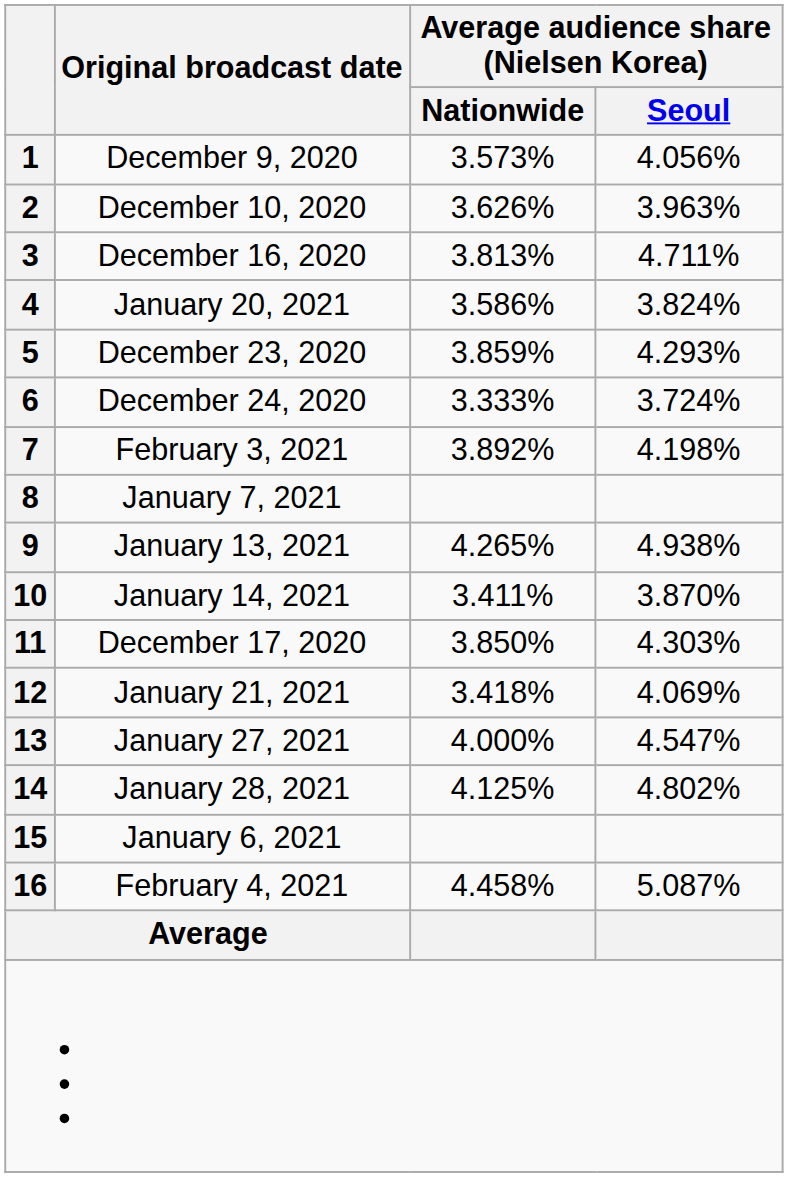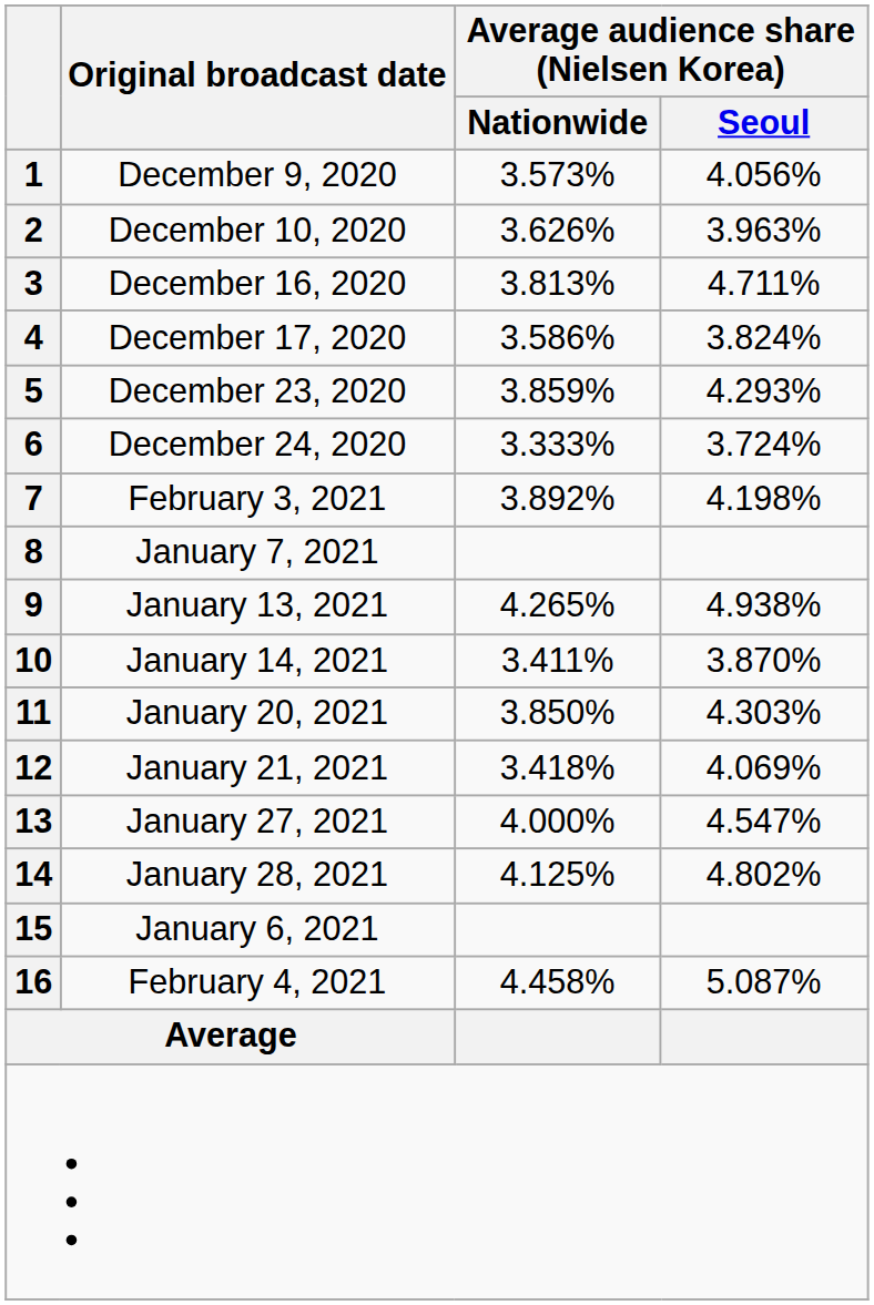4 | Original broadcast date: January 20, 2021 -> December 17, 2020
11 | Original broadcast date: December 17, 2020 -> January 20, 2021
